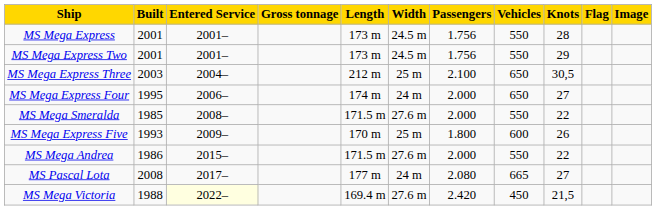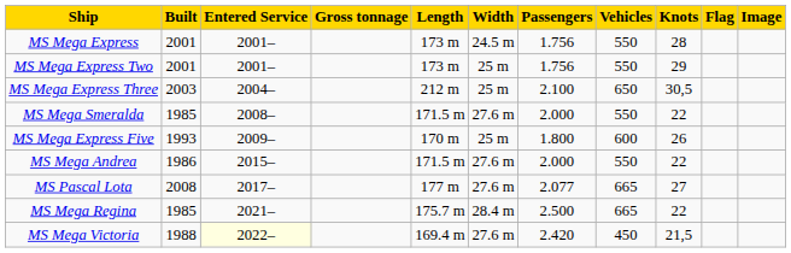MS Mega Express Two | Width: 24.5 m -> 25 m
- row: MS Mega Express Four | 1995 | 2006– | 174 m | 24 m | 2.000 | 650 | 27
MS Pascal Lota | Width: 24 m -> 27.6 m
MS Pascal Lota | Passengers: 2.080 -> 2.077
+ row: MS Mega Regina | 1985 | 2021– | 175.7 m | 28.4 m | 2.500 | 665 | 22
